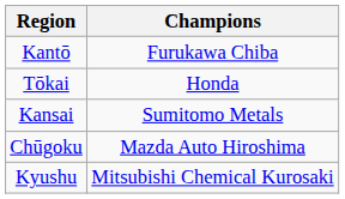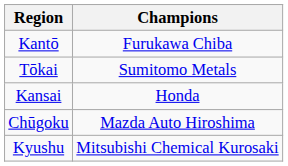Tōkai | Champions: Honda -> Sumitomo Metals
Kansai | Champions: Sumitomo Metals -> Honda
